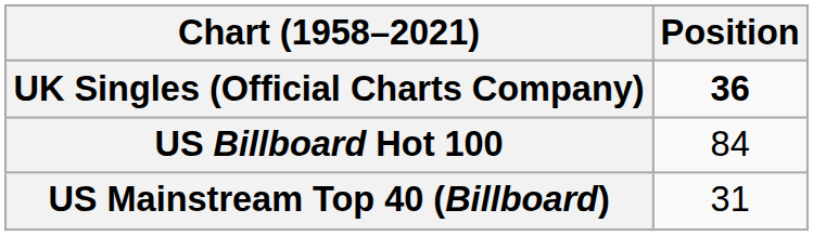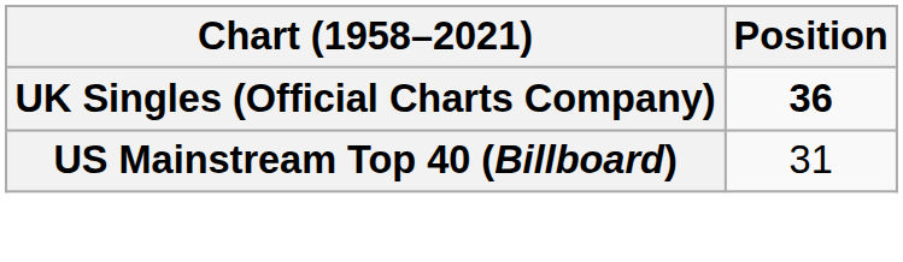- row: US Billboard Hot 100 | 84
